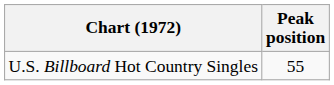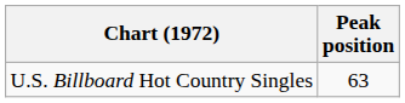U.S. Billboard Hot Country Singles | Peak position: 55 -> 63
